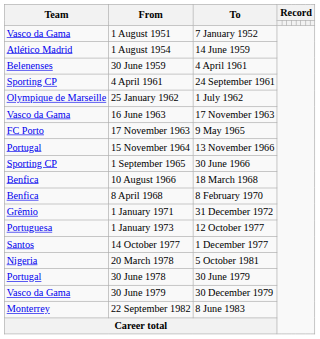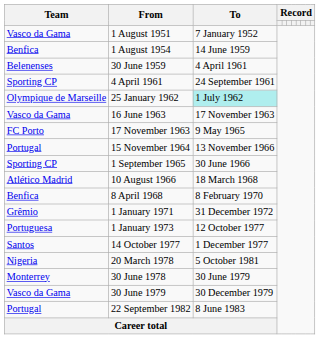1 August 1954 | Team: Atlético Madrid -> Benfica
25 January 1962 | To: no background -> paleturquoise background
10 August 1966 | Team: Benfica -> Atlético Madrid
30 June 1978 | Team: Portugal -> Monterrey
22 September 1982 | Team: Monterrey -> Portugal
